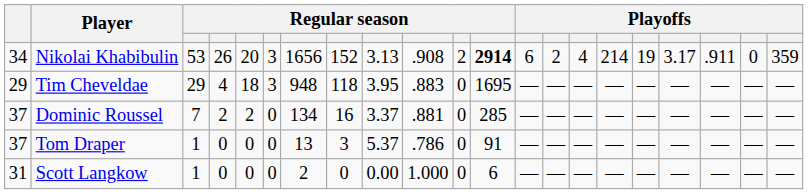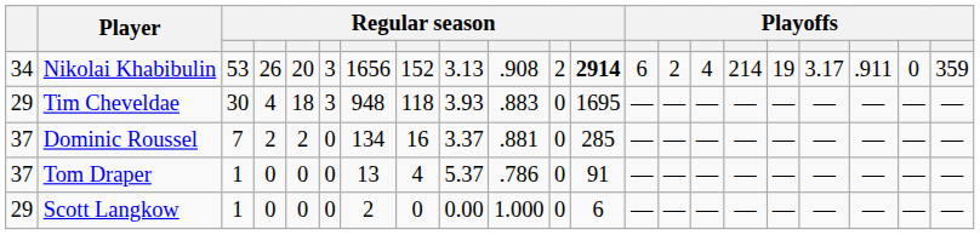Tim Cheveldae | column 3: 29 -> 30
Tim Cheveldae | column 9: 3.95 -> 3.93
Tom Draper | column 8: 3 -> 4
Scott Langkow | column 1: 31 -> 29
